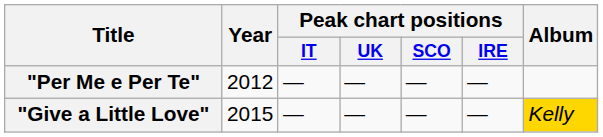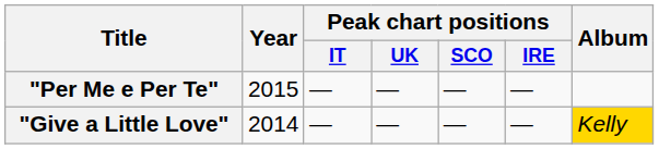"Per Me e Per Te" | Year: 2012 -> 2015
"Give a Little Love" | Year: 2015 -> 2014
